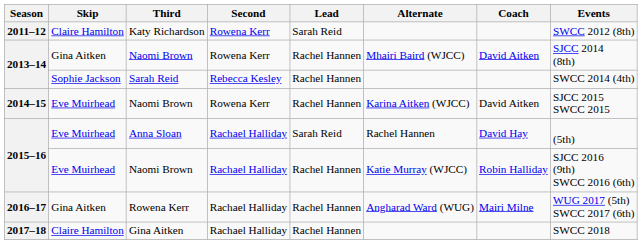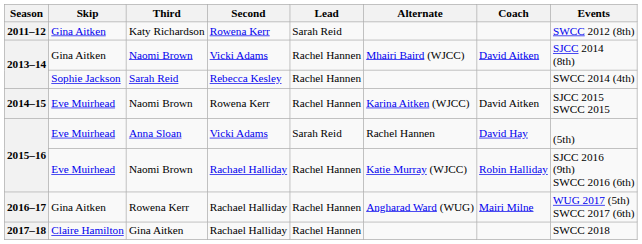2011–12 | Skip: Claire Hamilton -> Gina Aitken
2013–14 / Naomi Brown | Second: Rowena Kerr -> Vicki Adams
2015–16 / Anna Sloan | Second: Rachael Halliday -> Vicki Adams
